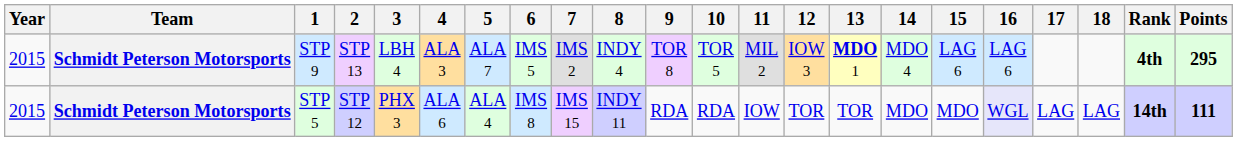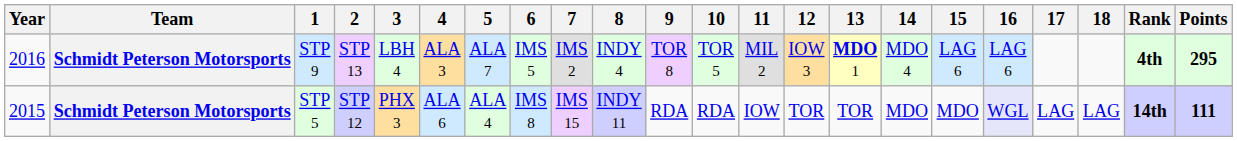STP 9 | Year: 2015 -> 2016
